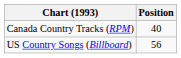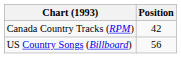Canada Country Tracks (RPM) | Position: 40 -> 42
